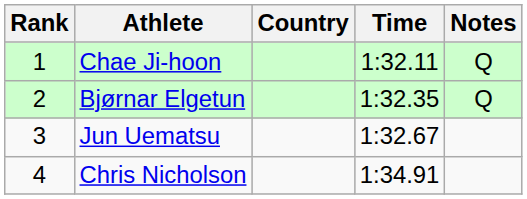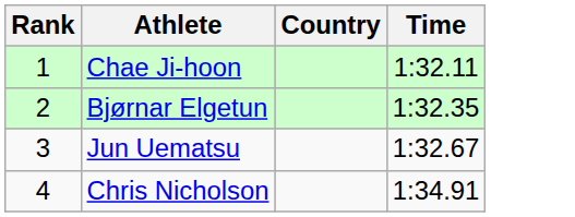- column: Notes | Q | Q
